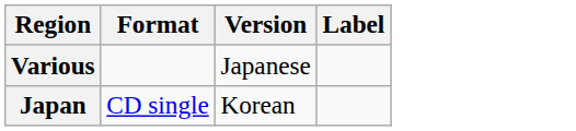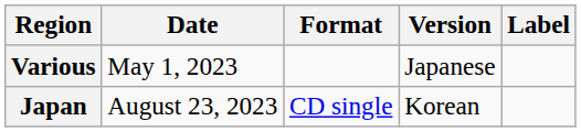+ column: Date | May 1, 2023 | August 23, 2023
